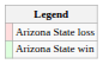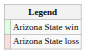rows swapped: Arizona State win <-> Arizona State loss
